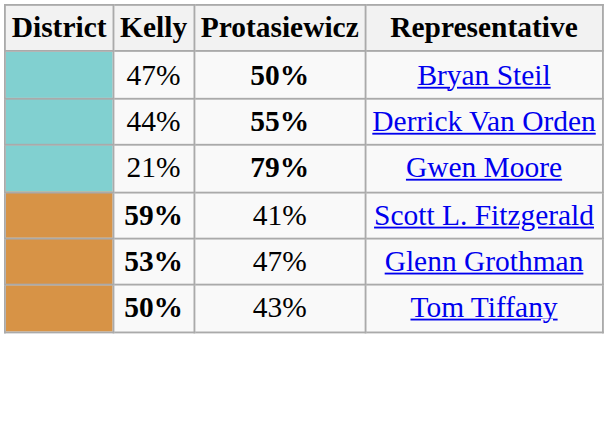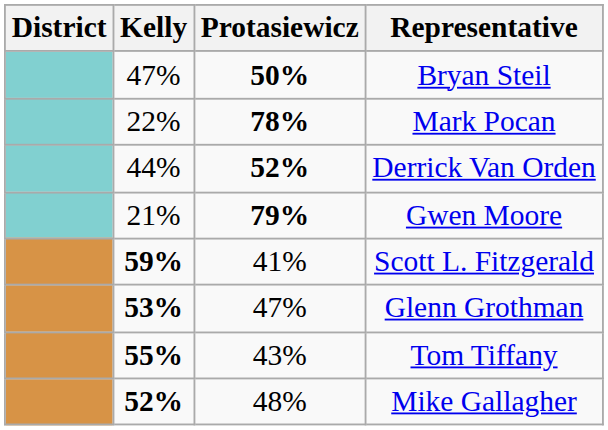+ row: 22% | 78% | Mark Pocan
Derrick Van Orden | Protasiewicz: 55% -> 52%
Tom Tiffany | Kelly: 50% -> 55%
+ row: 52% | 48% | Mike Gallagher
